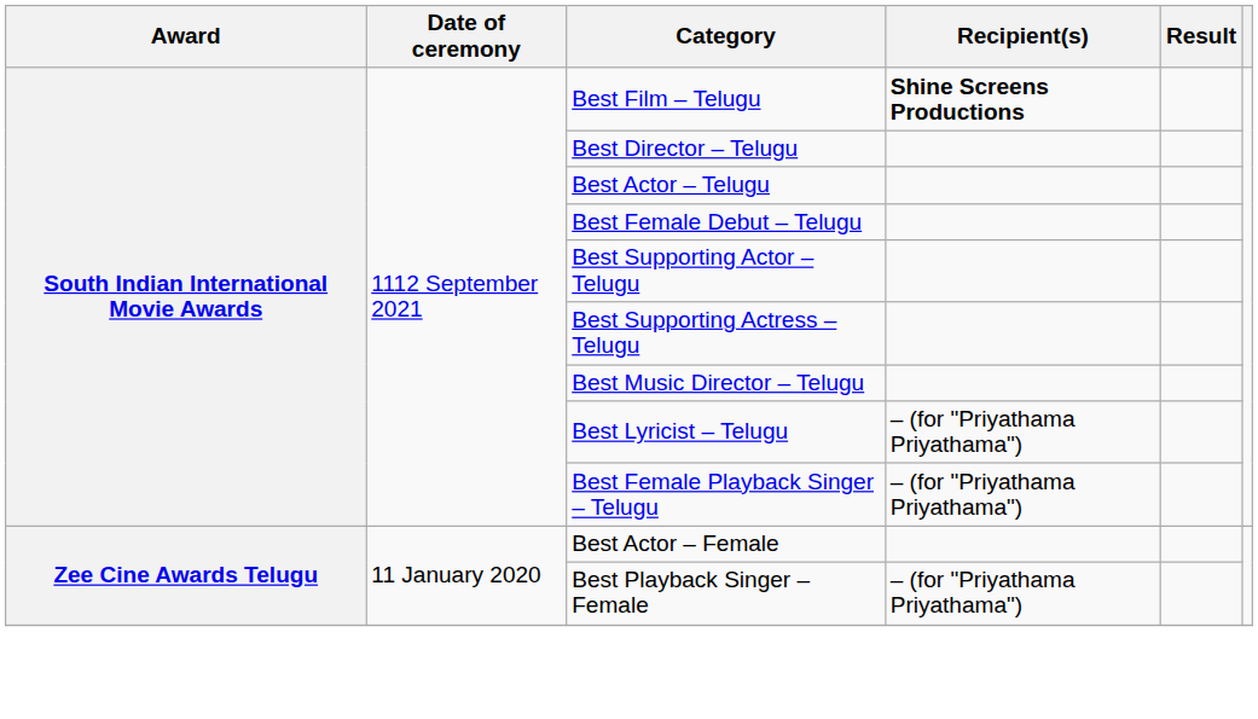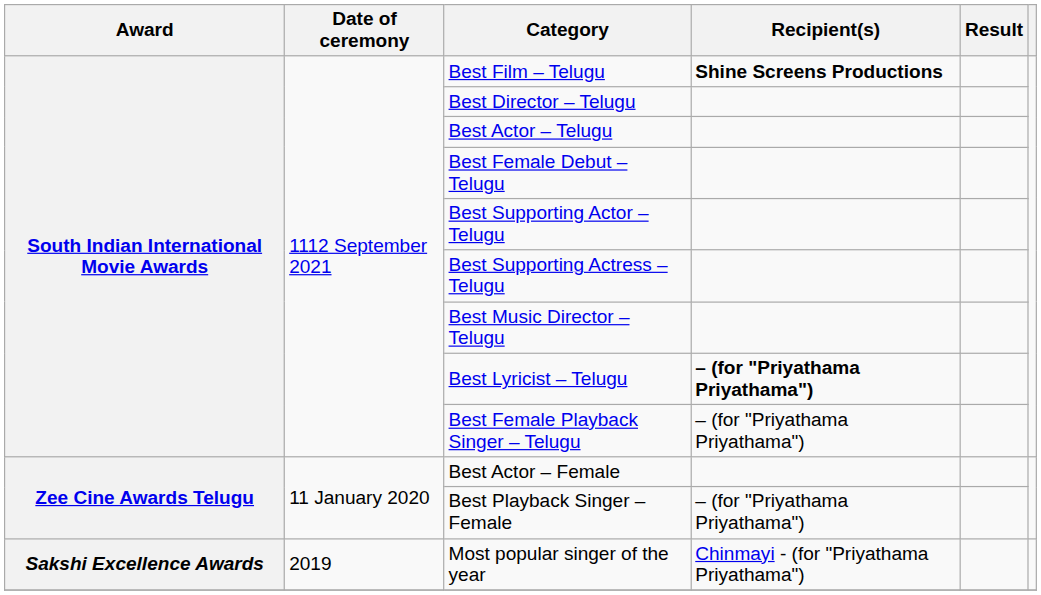Best Lyricist – Telugu | Recipient(s): normal -> bold
+ row: Sakshi Excellence Awards | 2019 | Most popular singer of the year | Chinmayi - (for "Priyathama Priyathama")
